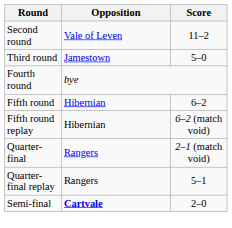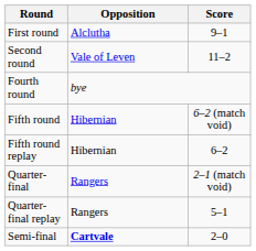+ row: First round | Alclutha | 9–1
- row: Third round | Jamestown | 5–0
Fifth round | Score: 6–2 -> 6–2 (match void)
Fifth round replay | Score: 6–2 (match void) -> 6–2
